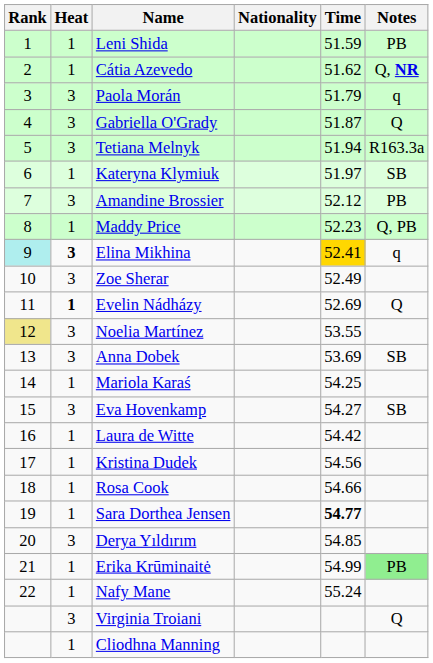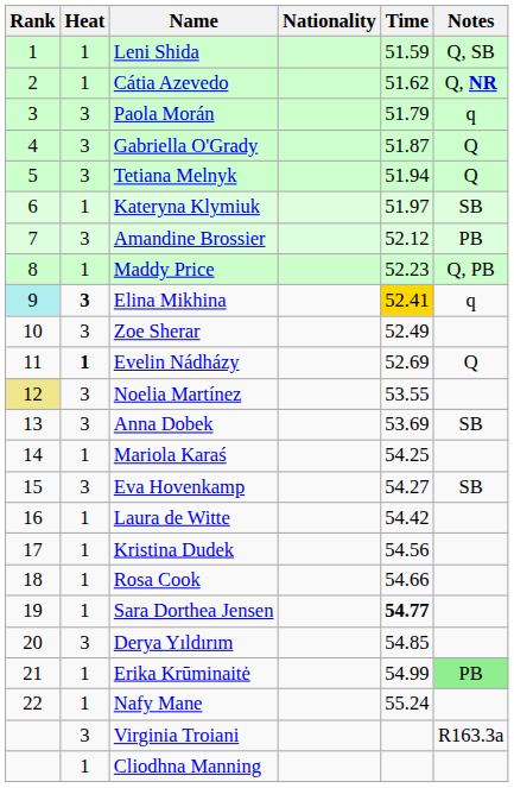Leni Shida | Notes: PB -> Q, SB
Tetiana Melnyk | Notes: R163.3a -> Q
Virginia Troiani | Notes: Q -> R163.3a
